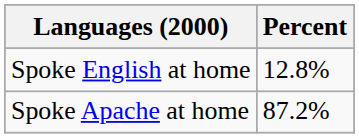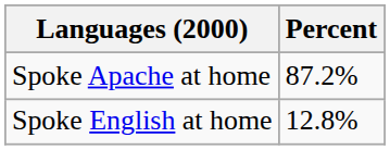rows swapped: Spoke Apache at home <-> Spoke English at home
